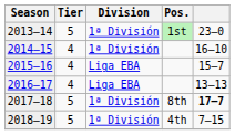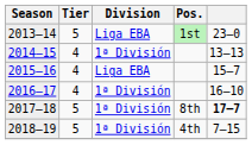2013–14 | Division: 1ª División -> Liga EBA
2014–15 | column 5: 16–10 -> 13–13
2016–17 | Division: Liga EBA -> 1ª División
2016–17 | column 5: 13–13 -> 16–10
